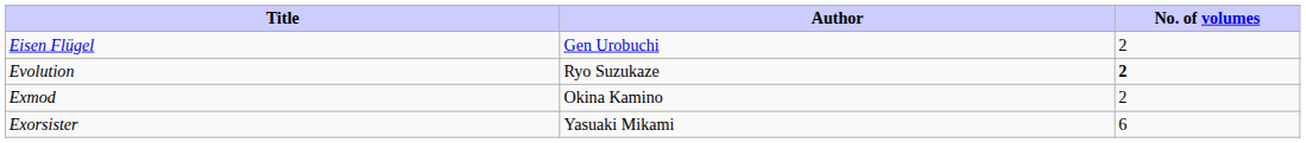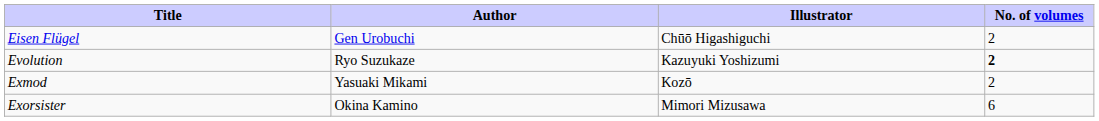+ column: Illustrator | Chūō Higashiguchi | Kazuyuki Yoshizumi | Kozō | Mimori Mizusawa
Exmod | Author: Okina Kamino -> Yasuaki Mikami
Exorsister | Author: Yasuaki Mikami -> Okina Kamino
